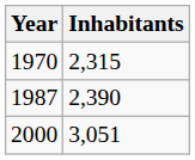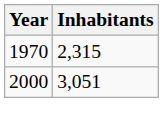- row: 1987 | 2,390
